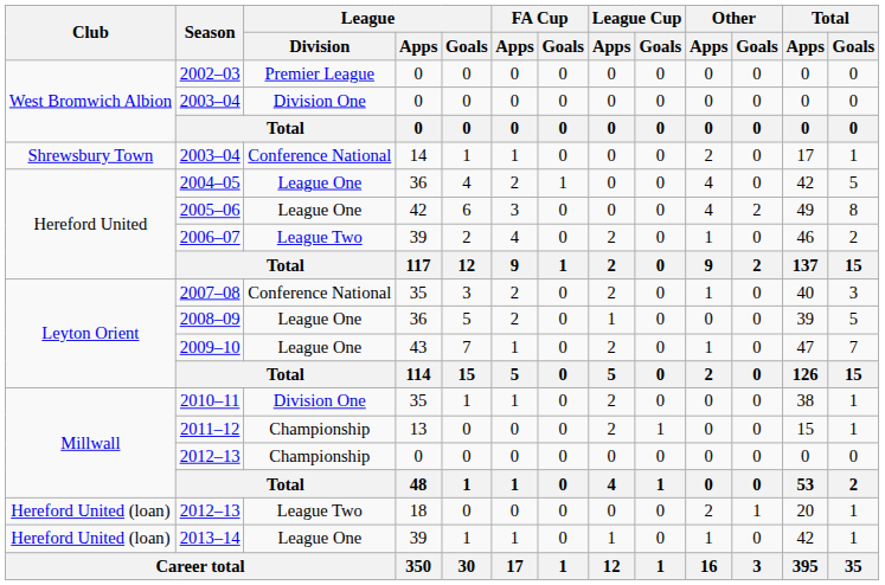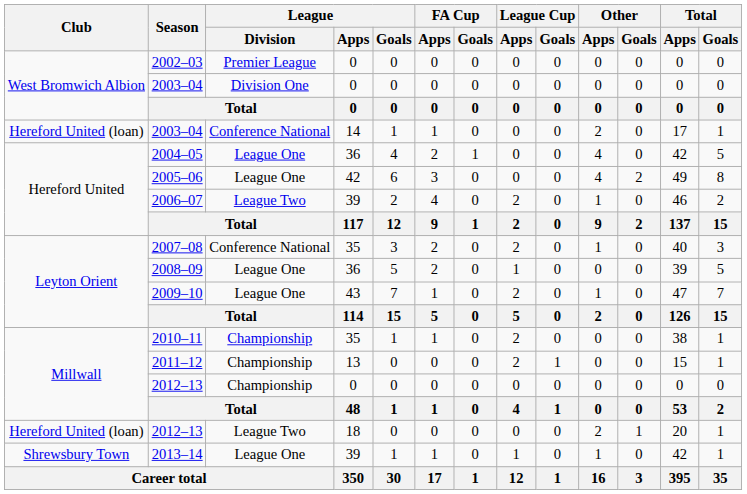2003–04 / 14 | Club: Shrewsbury Town -> Hereford United (loan)
2010–11 | League / Division: Division One -> Championship
2013–14 | Club: Hereford United (loan) -> Shrewsbury Town
